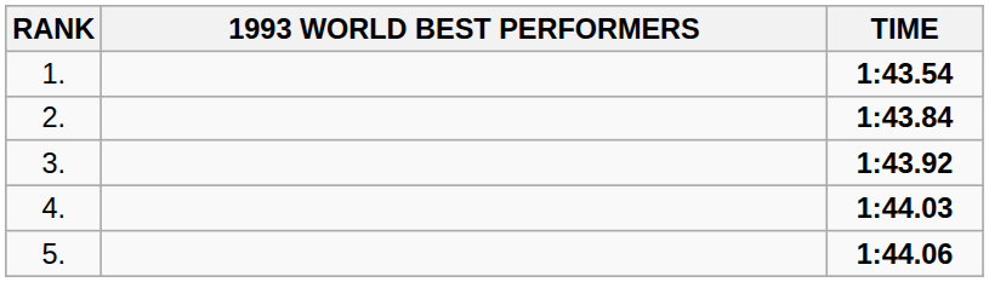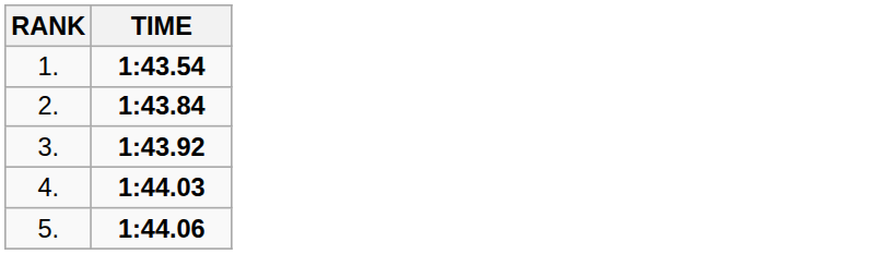- column: 1993 WORLD BEST PERFORMERS
